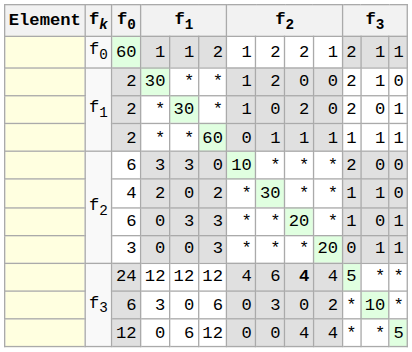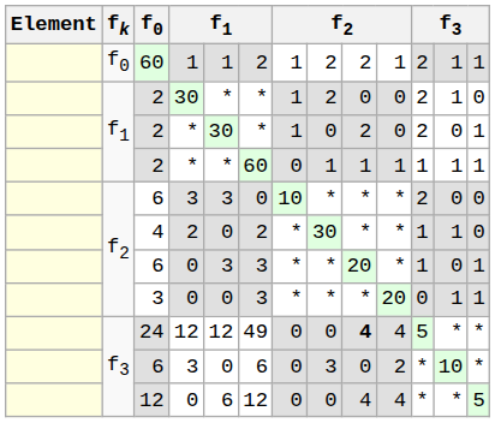24 | column 6: 12 -> 49
24 | column 7: 4 -> 0
24 | column 8: 6 -> 0
